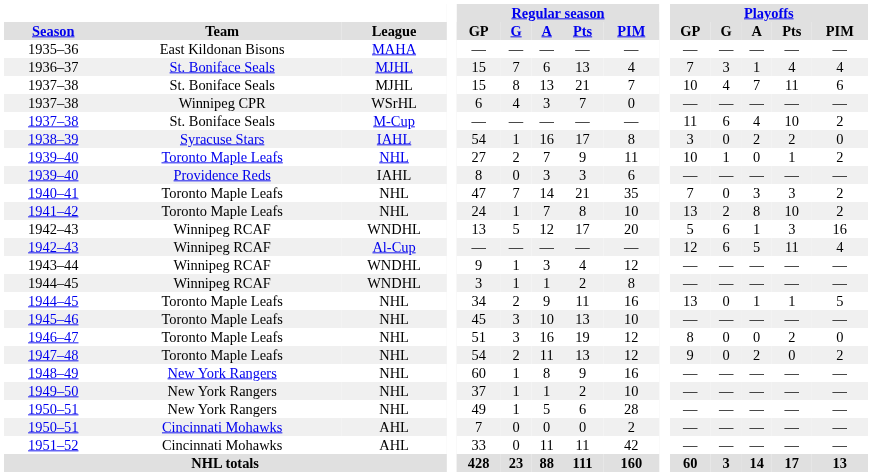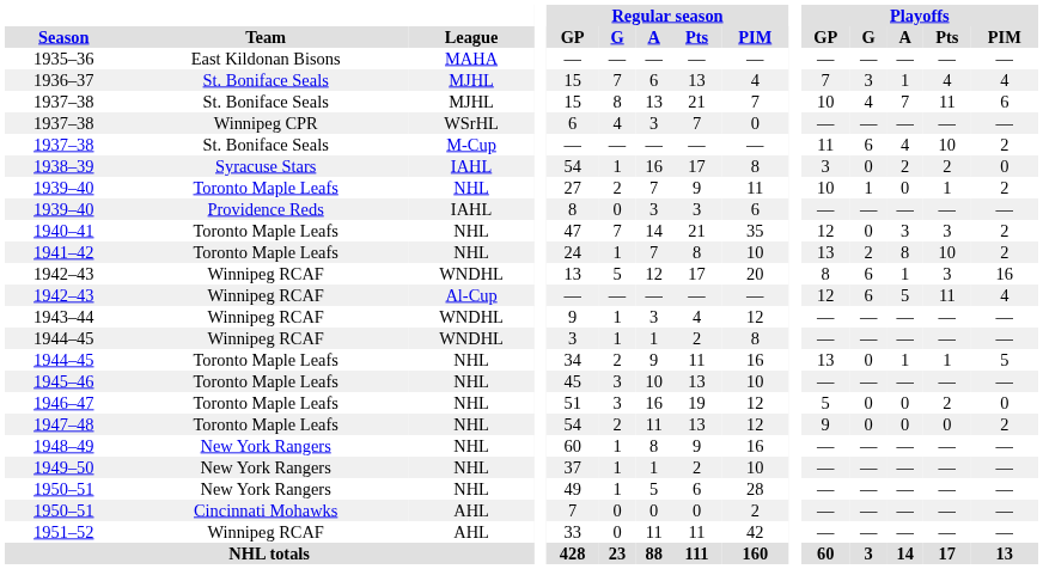1940–41 | Playoffs / GP: 7 -> 12
1942–43 / WNDHL | Playoffs / GP: 5 -> 8
1946–47 | Playoffs / GP: 8 -> 5
1947–48 | Playoffs / A: 2 -> 0
1951–52 | Team: Cincinnati Mohawks -> Winnipeg RCAF
